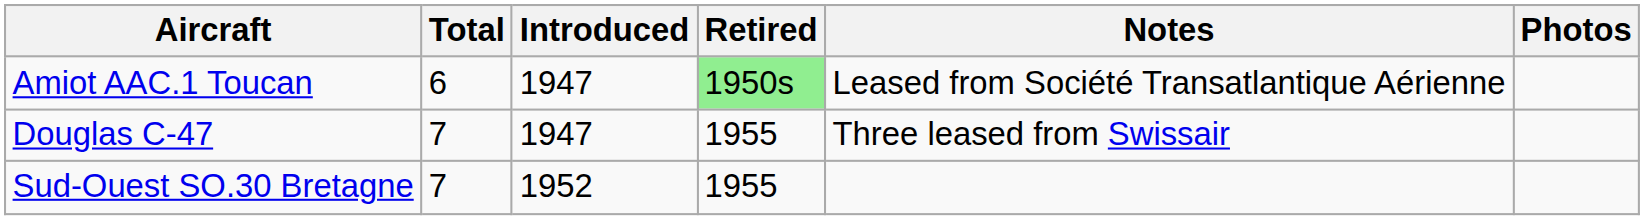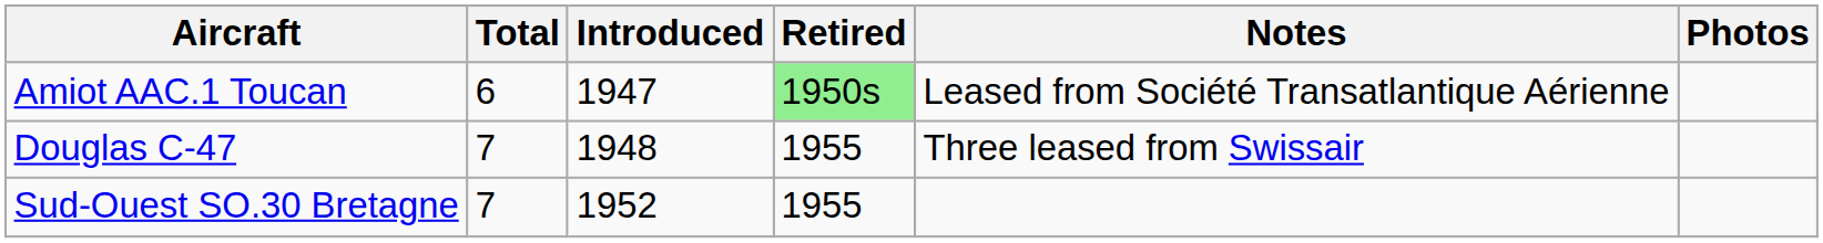Douglas C-47 | Introduced: 1947 -> 1948
